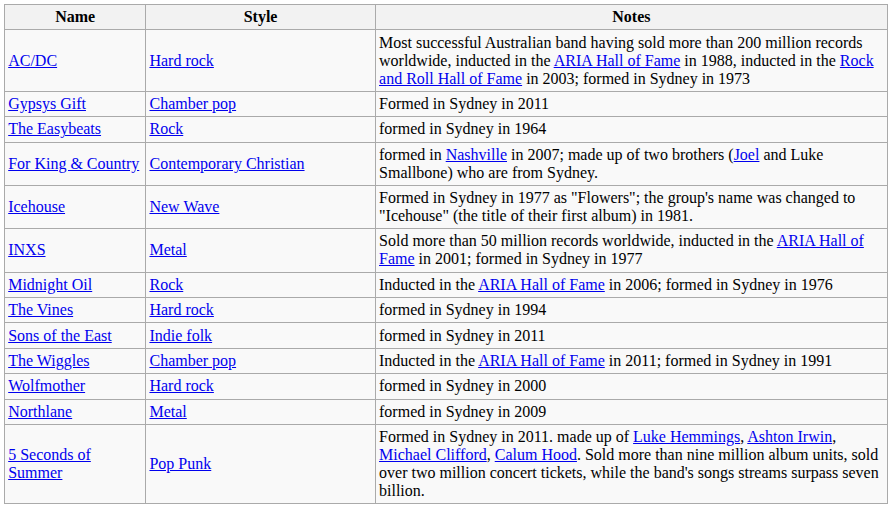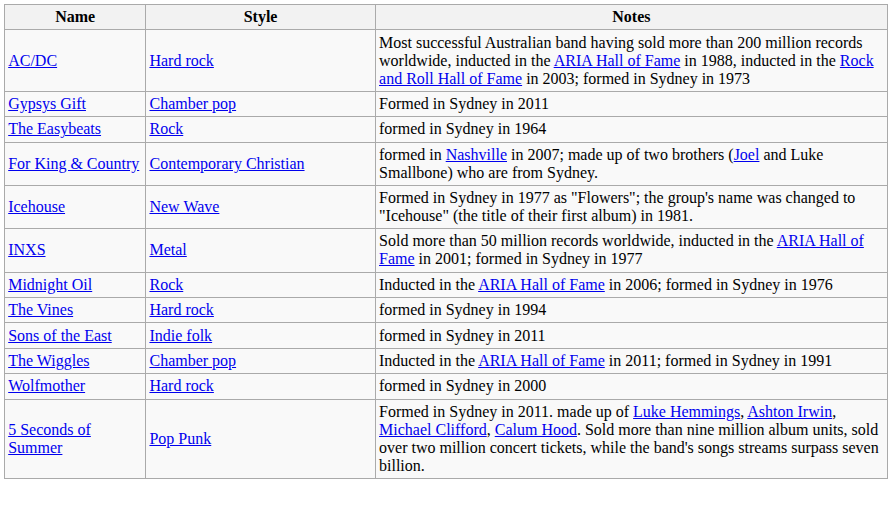- row: Northlane | Metal | formed in Sydney in 2009
